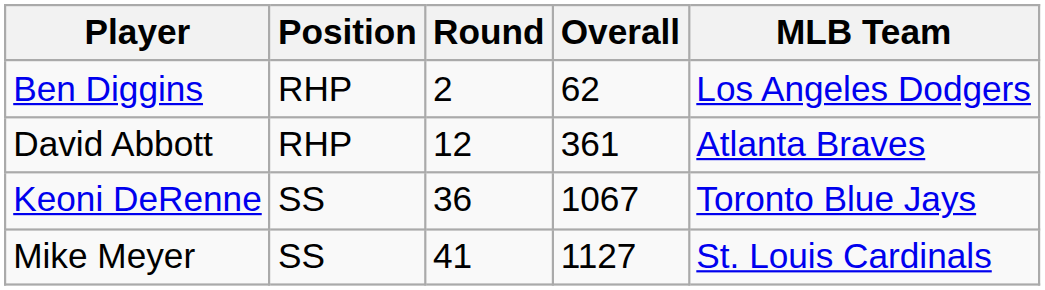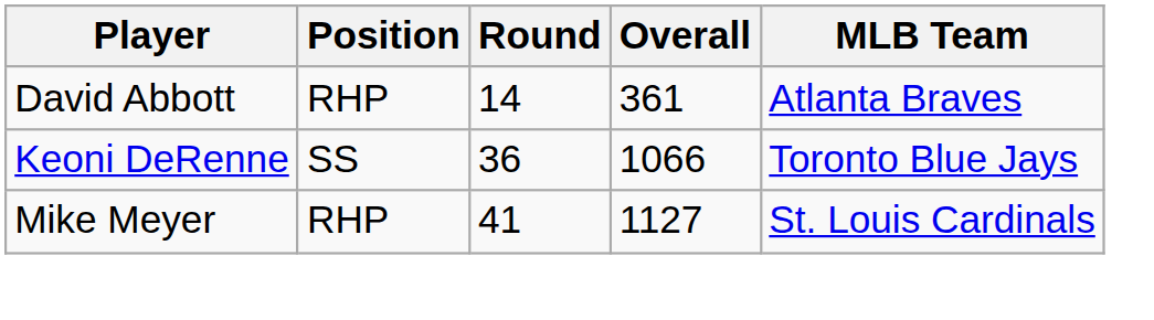- row: Ben Diggins | RHP | 2 | 62 | Los Angeles Dodgers
David Abbott | Round: 12 -> 14
Keoni DeRenne | Overall: 1067 -> 1066
Mike Meyer | Position: SS -> RHP
